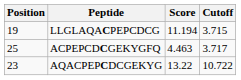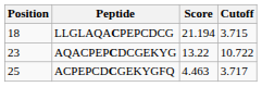LLGLAQACPEPCDCG | Position: 19 -> 18
LLGLAQACPEPCDCG | Score: 11.194 -> 21.194
rows swapped: AQACPEPCDCGEKYG <-> ACPEPCDCGEKYGFQ
